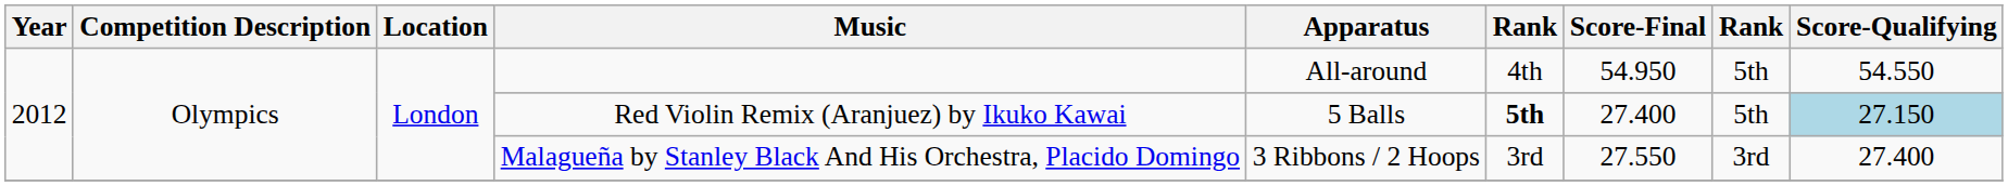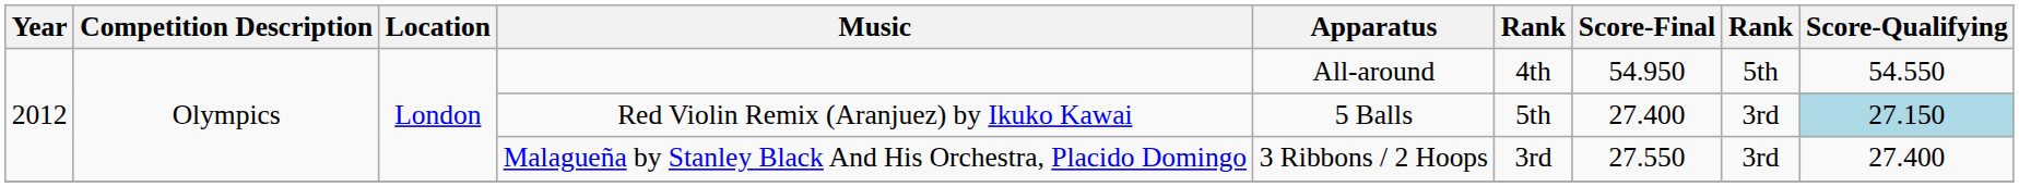Red Violin Remix (Aranjuez) by Ikuko Kawai | column 6: bold -> normal
Red Violin Remix (Aranjuez) by Ikuko Kawai | column 8: 5th -> 3rd
